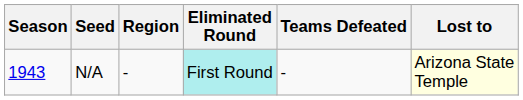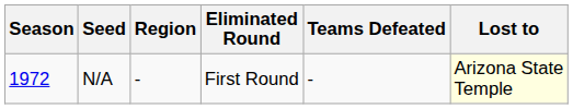N/A | Season: 1943 -> 1972
N/A | Eliminated Round: paleturquoise background -> no background
